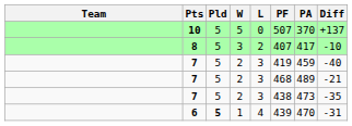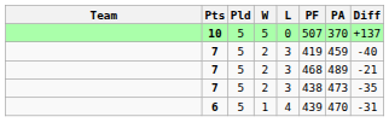- row: 8 | 5 | 3 | 2 | 407 | 417 | -10
6 | Pld: bold -> normal
